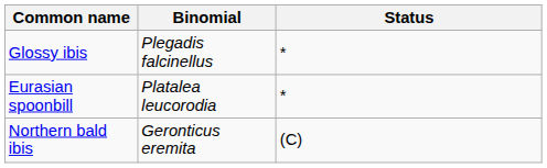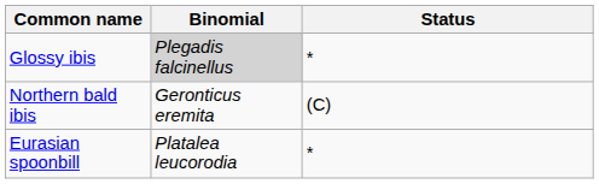Glossy ibis | Binomial: no background -> lightgrey background
rows swapped: Northern bald ibis <-> Eurasian spoonbill
